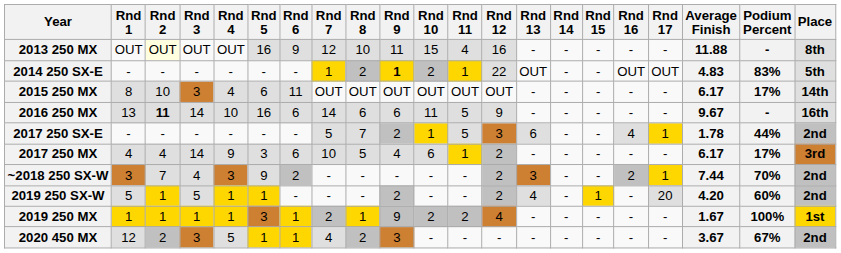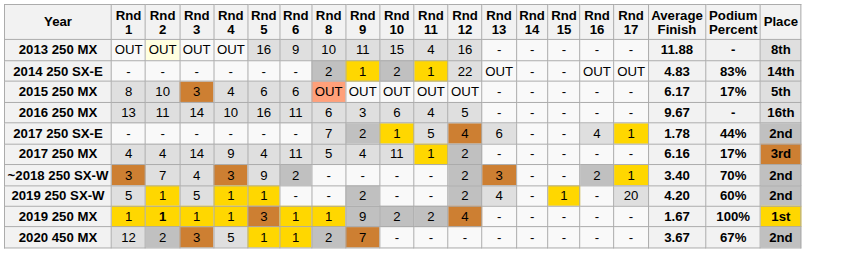- column: Rnd 7 | 12 | 1 | OUT | 14 | 5 | 10 | - | - | 2 | 4
2014 250 SX-E | Rnd 9: bold -> normal
2014 250 SX-E | Place: 5th -> 14th
2015 250 MX | Rnd 6: 11 -> 6
2015 250 MX | Rnd 8: no background -> lightsalmon background
2015 250 MX | Place: 14th -> 5th
2016 250 MX | Rnd 2: bold -> normal
2016 250 MX | Rnd 6: 6 -> 11
2016 250 MX | Rnd 9: 6 -> 3
2016 250 MX | Rnd 10: 11 -> 6
2016 250 MX | Rnd 11: 5 -> 4
2016 250 MX | Rnd 12: 9 -> 5
2017 250 SX-E | Rnd 12: 3 -> 4
2017 250 MX | Rnd 5: 3 -> 4
2017 250 MX | Rnd 6: 6 -> 11
2017 250 MX | Rnd 10: 6 -> 11
2017 250 MX | Average Finish: 6.17 -> 6.16
~2018 250 SX-W | Average Finish: 7.44 -> 3.40
2019 250 MX | Rnd 2: normal -> bold
2020 450 MX | Rnd 9: 3 -> 7
